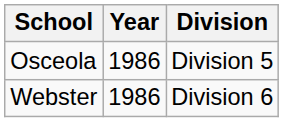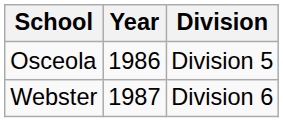Webster | Year: 1986 -> 1987
